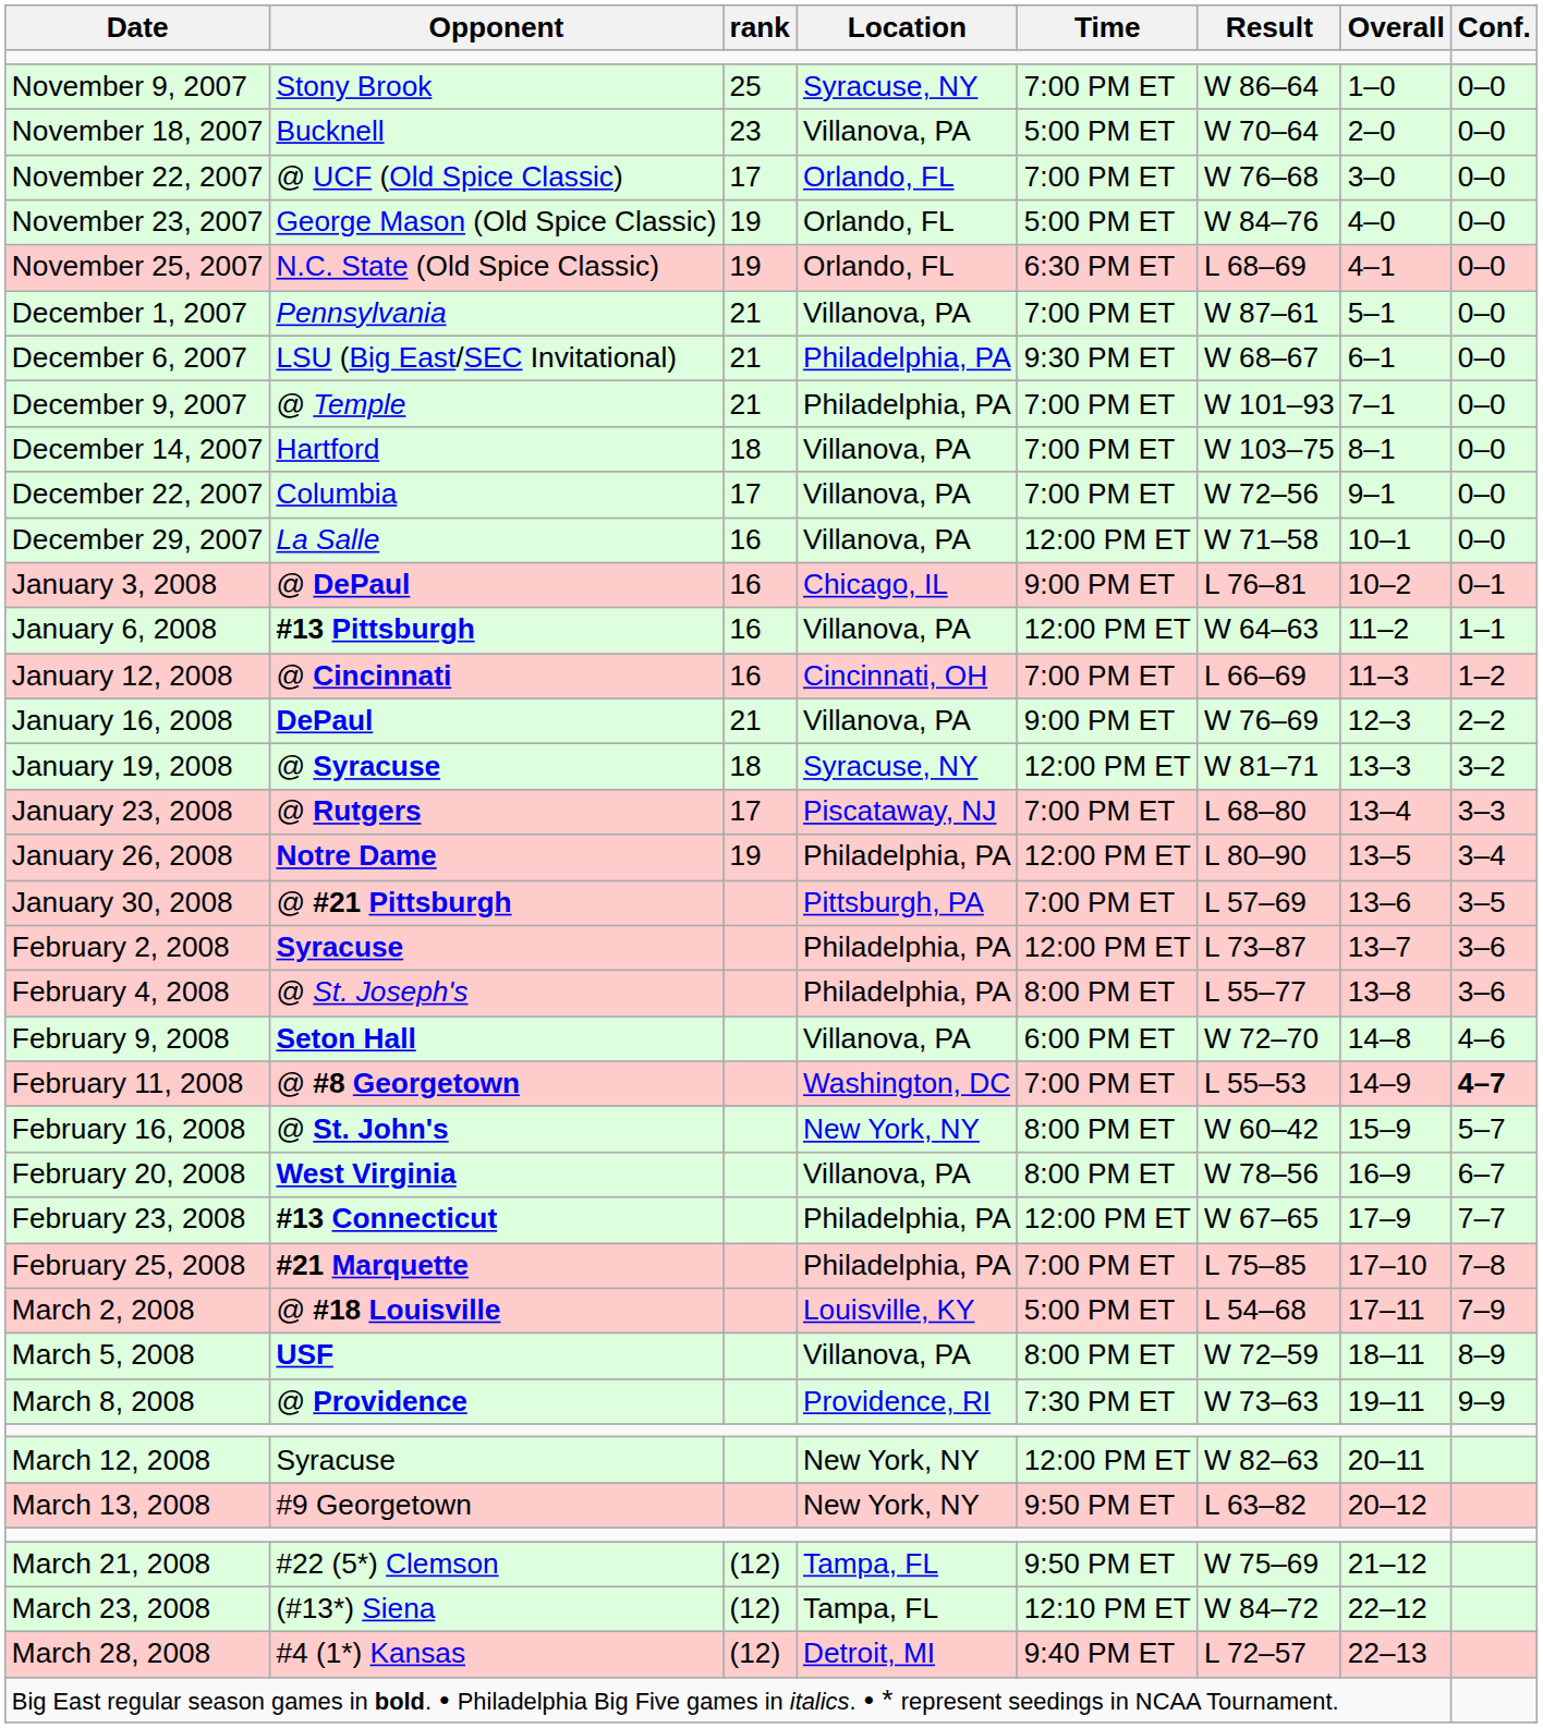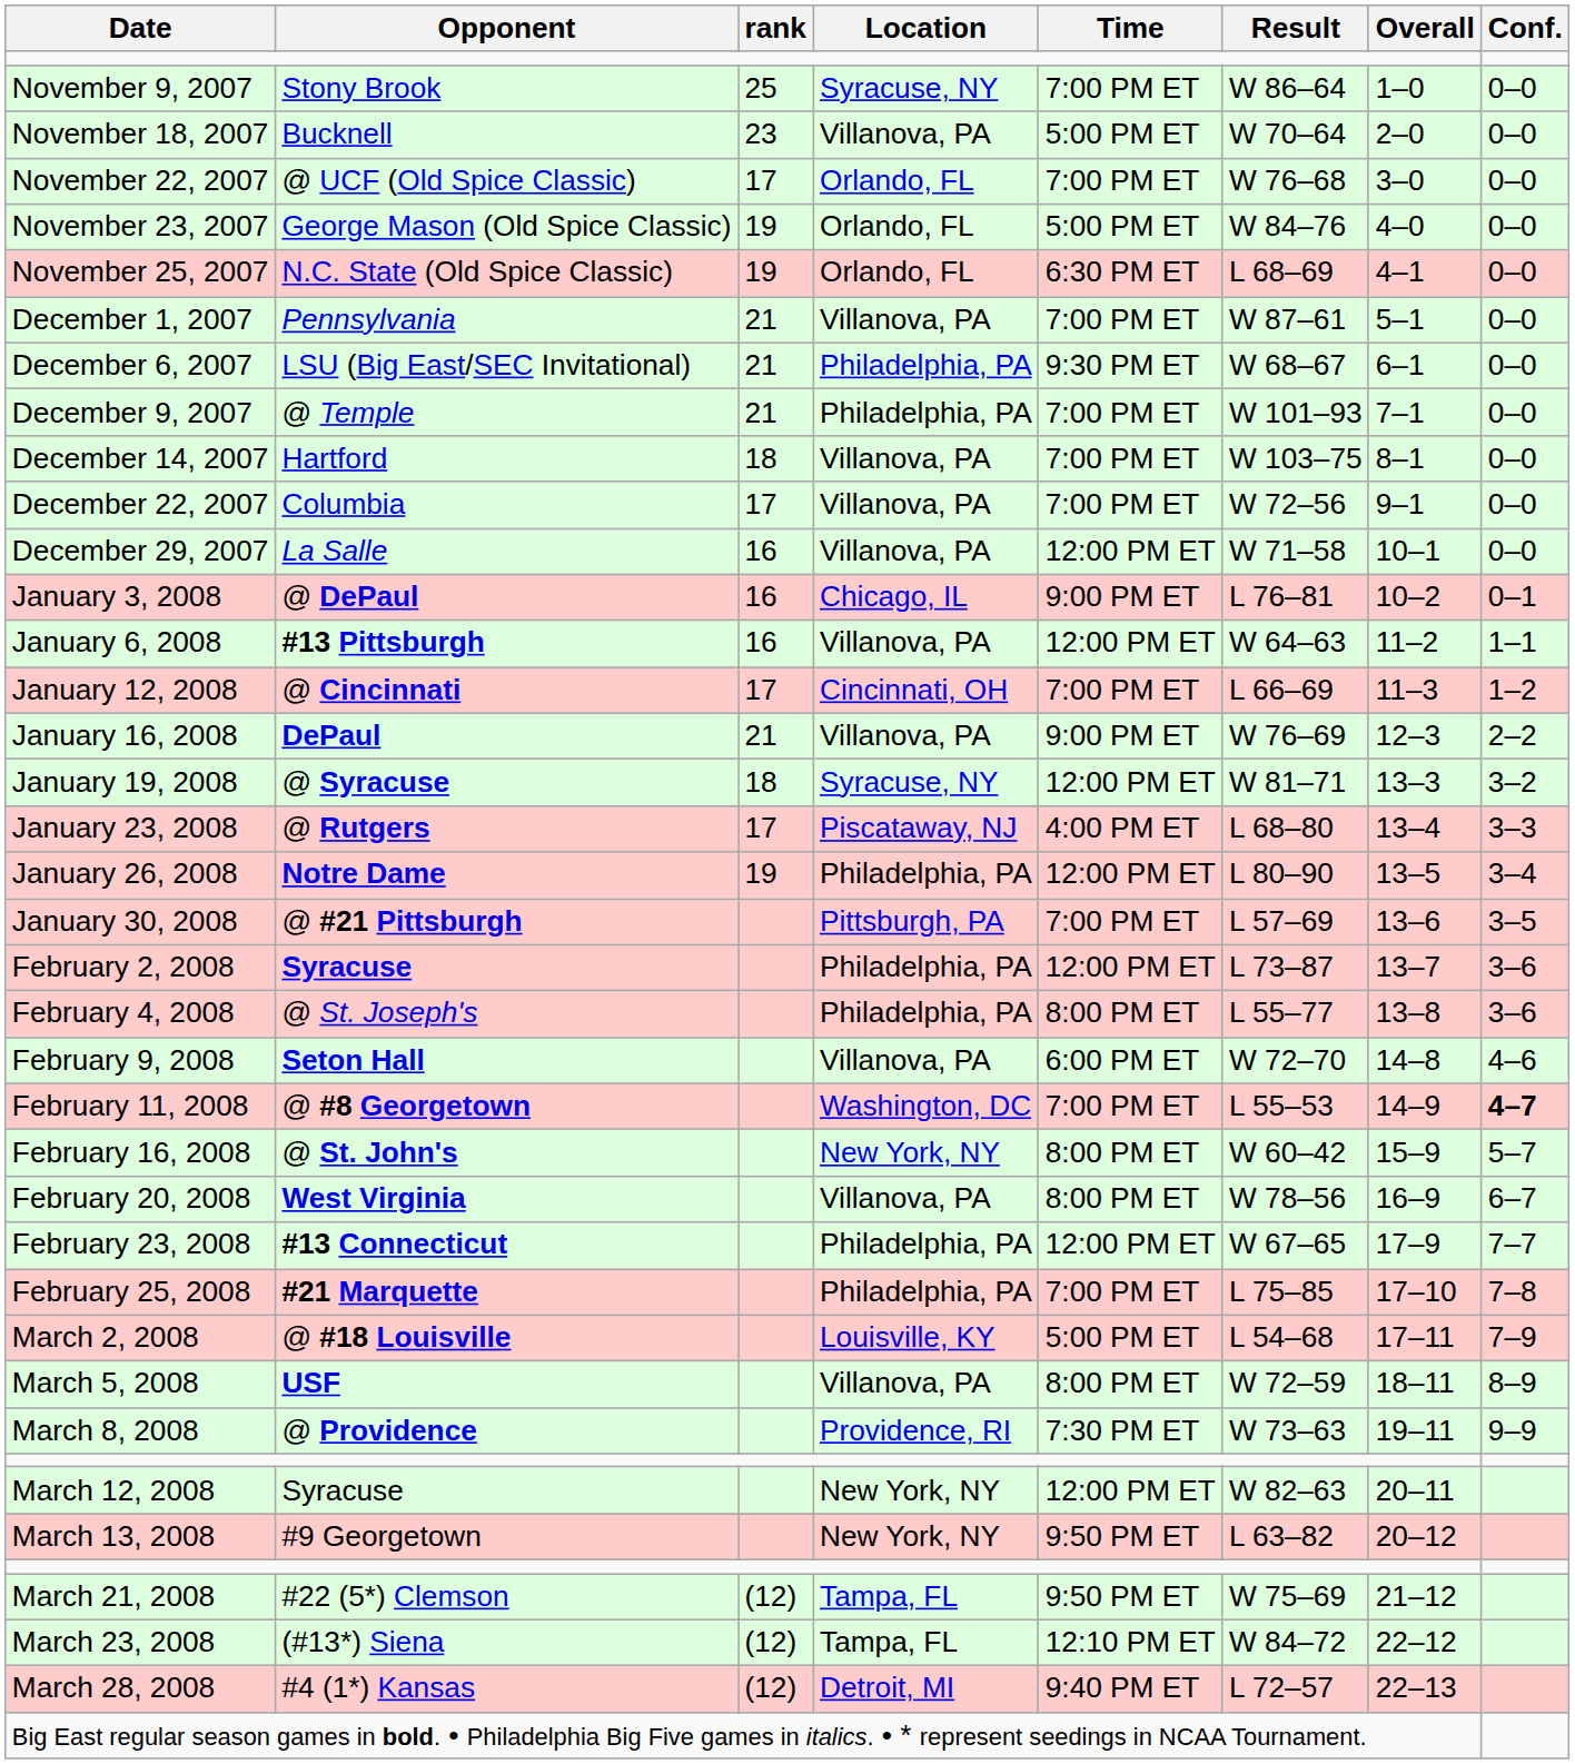January 12, 2008 | rank: 16 -> 17
January 23, 2008 | Time: 7:00 PM ET -> 4:00 PM ET
